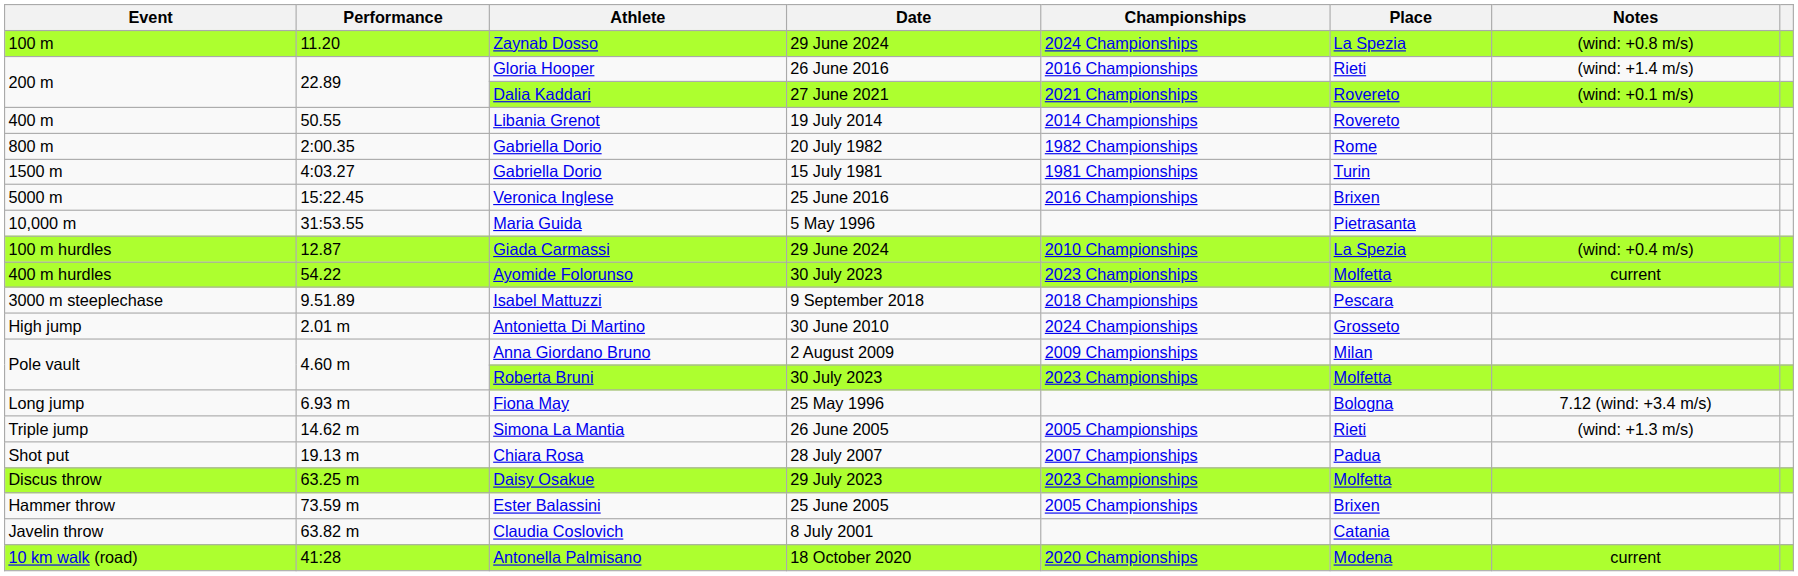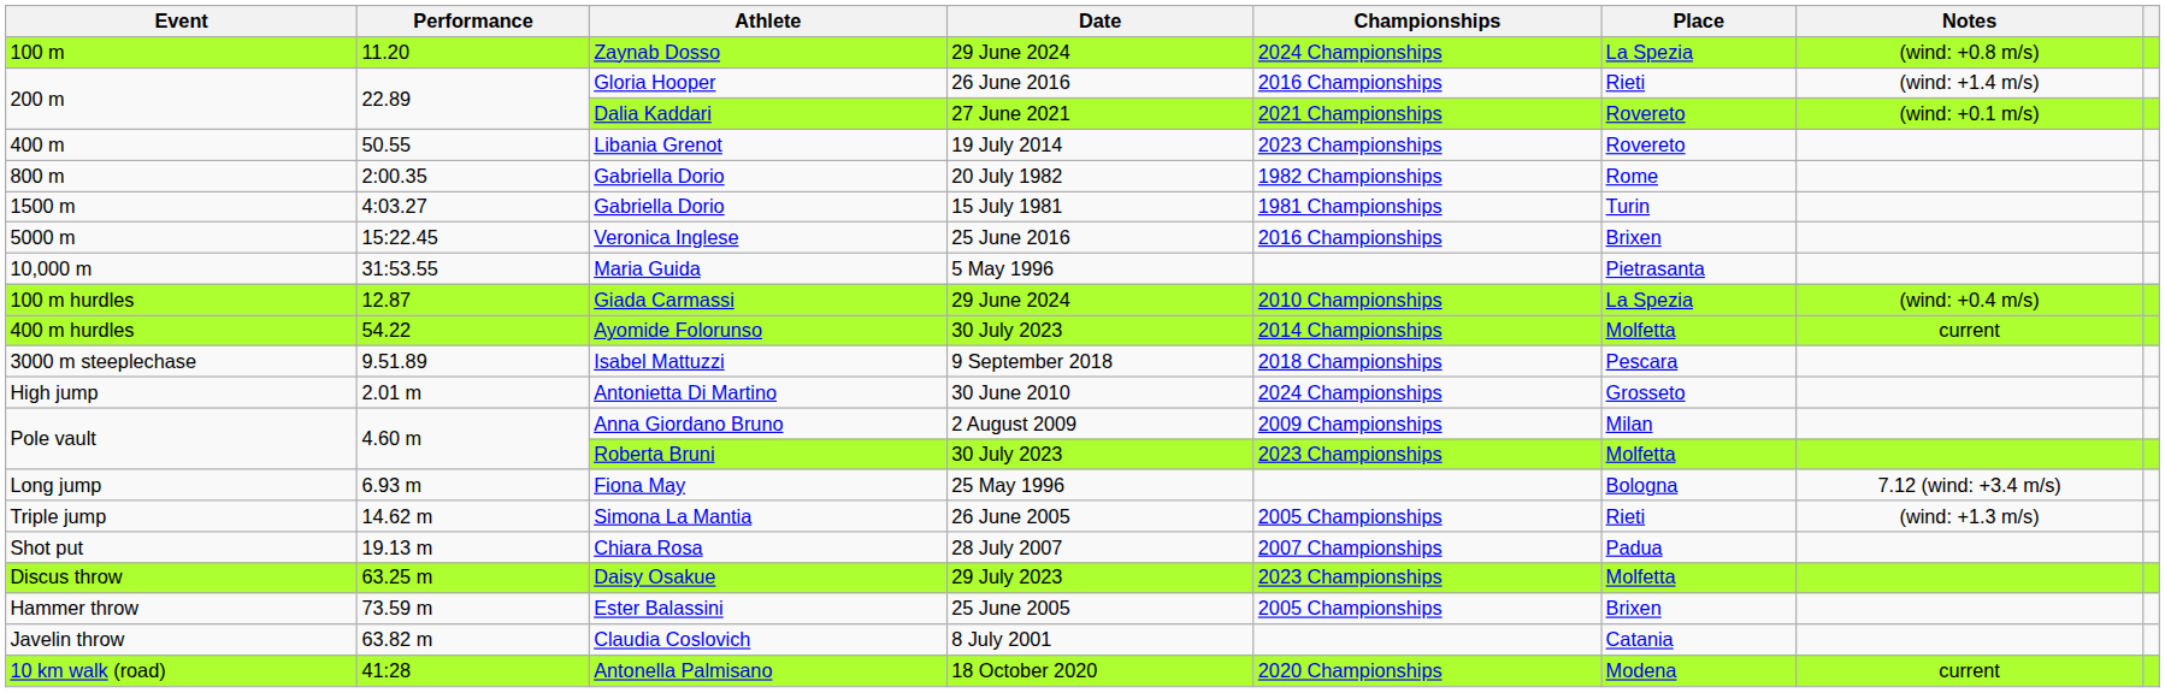Libania Grenot | Championships: 2014 Championships -> 2023 Championships
Ayomide Folorunso | Championships: 2023 Championships -> 2014 Championships
